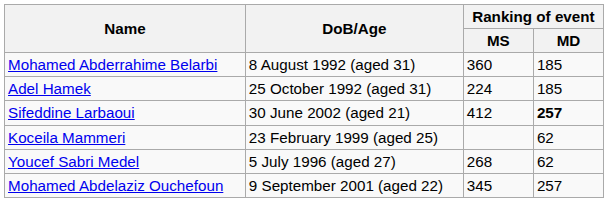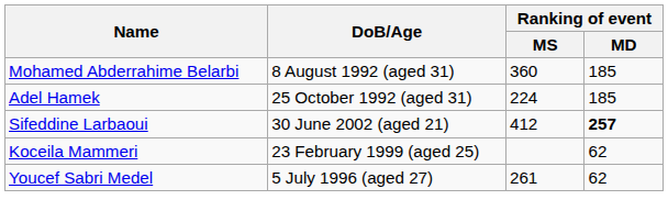Youcef Sabri Medel | Ranking of event / MS: 268 -> 261
- row: Mohamed Abdelaziz Ouchefoun | 9 September 2001 (aged 22) | 345 | 257
